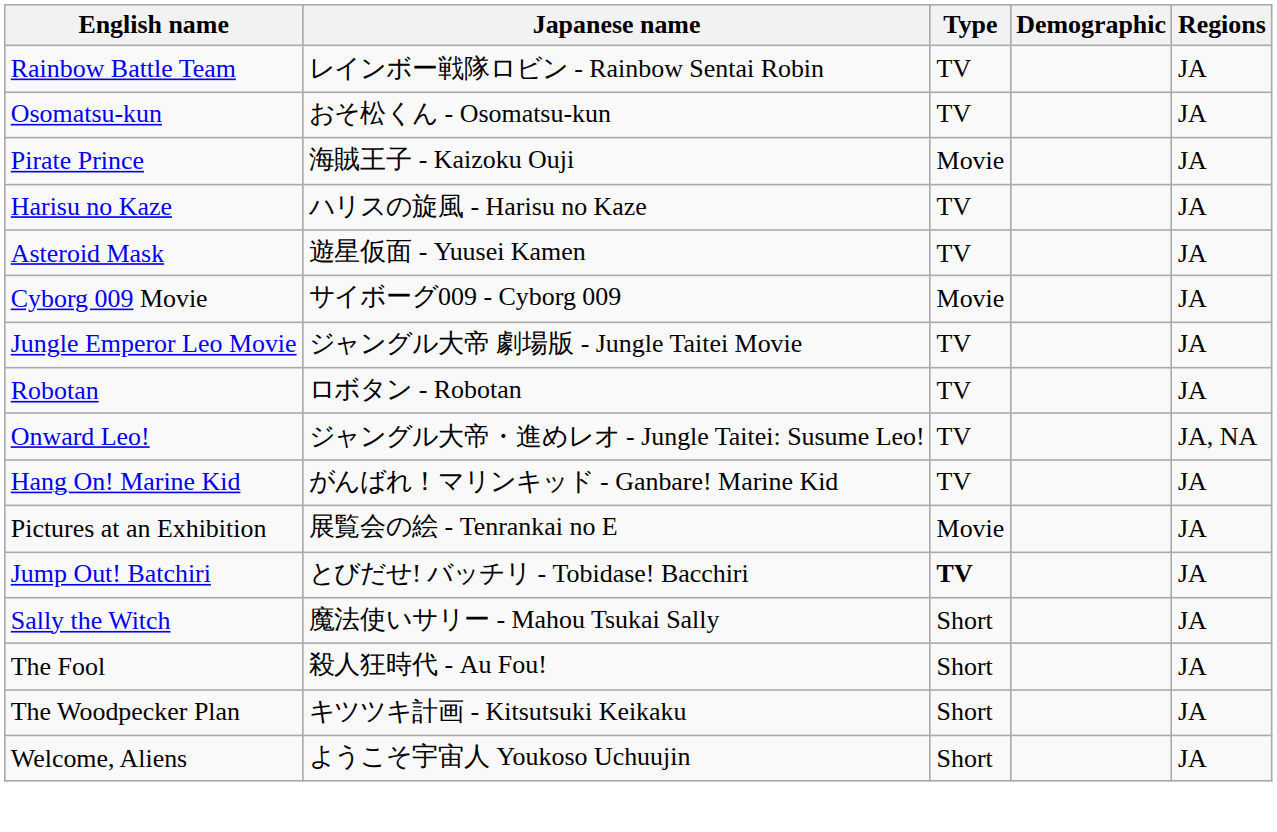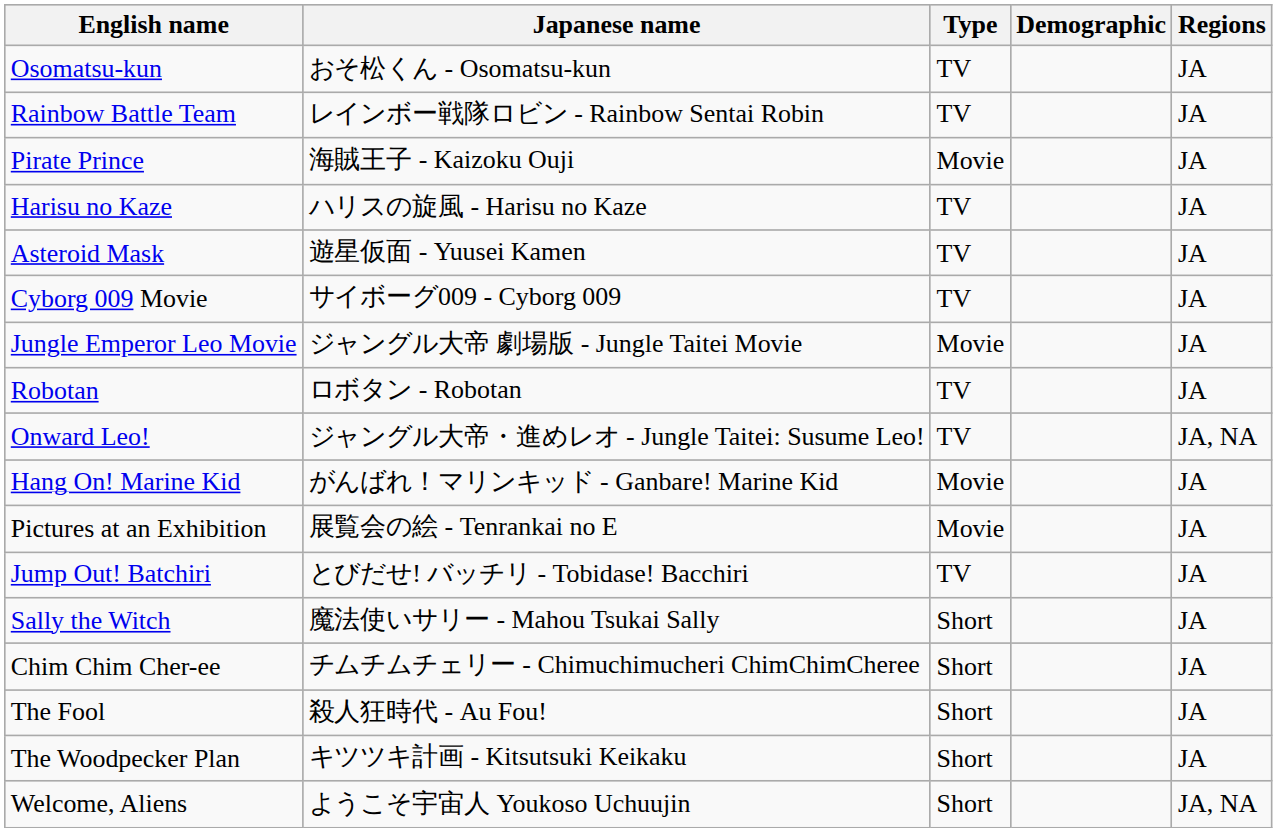rows swapped: Osomatsu-kun <-> Rainbow Battle Team
Cyborg 009 Movie | Type: Movie -> TV
Jungle Emperor Leo Movie | Type: TV -> Movie
Hang On! Marine Kid | Type: TV -> Movie
Jump Out! Batchiri | Type: bold -> normal
+ row: Chim Chim Cher-ee | チムチムチェリー - Chimuchimucheri ChimChimCheree | Short | JA
Welcome, Aliens | Regions: JA -> JA, NA
